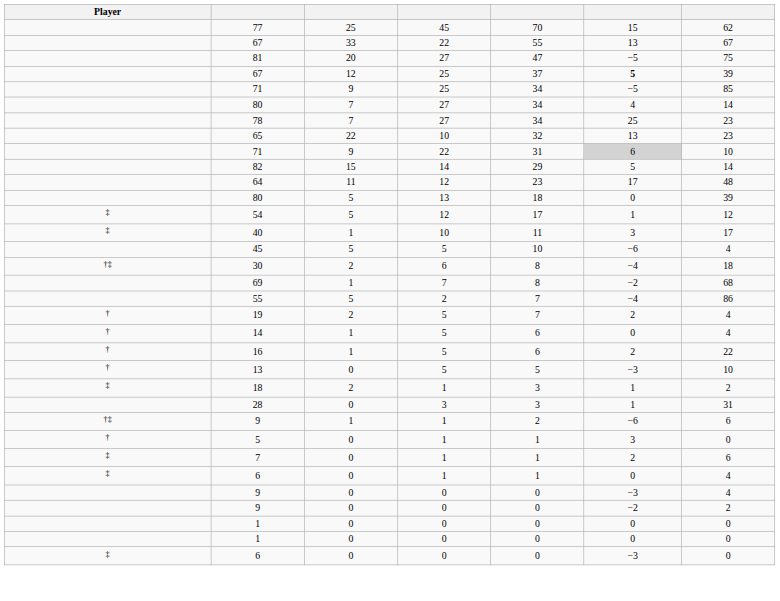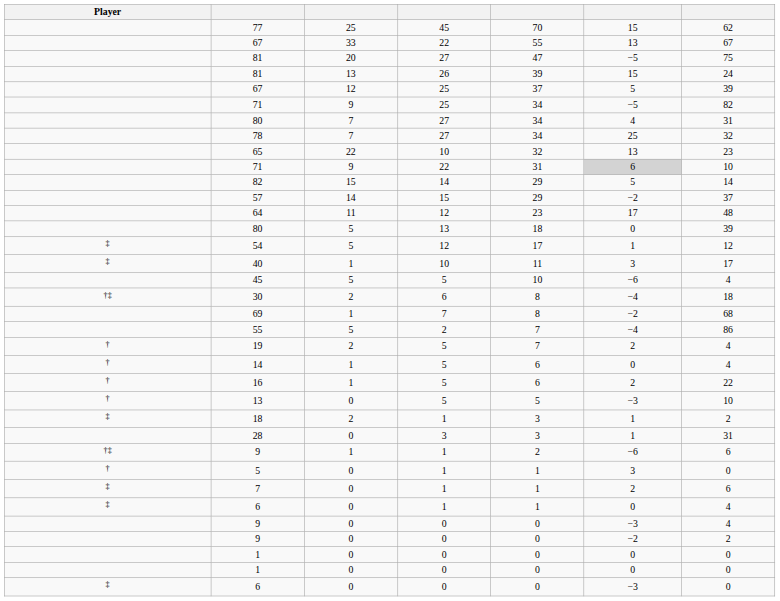+ row: 81 | 13 | 26 | 39 | 15 | 24
67 / 25 | column 6: bold -> normal
71 / 25 | column 7: 85 -> 82
80 / 27 | column 7: 14 -> 31
78 | column 7: 23 -> 32
+ row: 57 | 14 | 15 | 29 | −2 | 37
